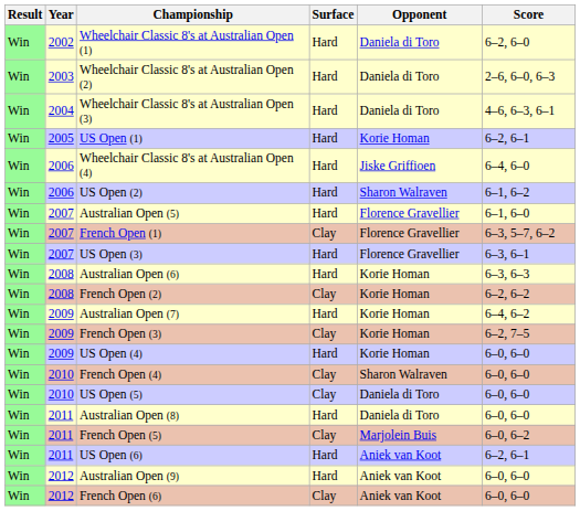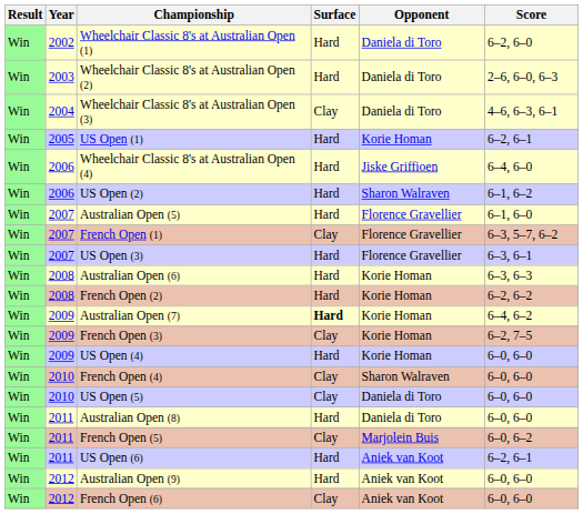Wheelchair Classic 8's at Australian Open (3) | Surface: Hard -> Clay
French Open (2) | Surface: Clay -> Hard
Australian Open (7) | Surface: normal -> bold
